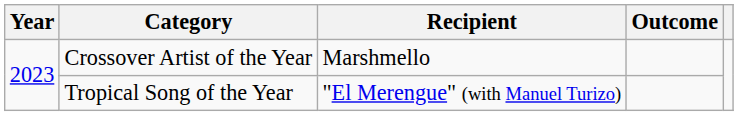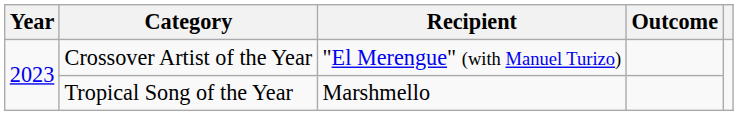Crossover Artist of the Year | Recipient: Marshmello -> "El Merengue" (with Manuel Turizo)
Tropical Song of the Year | Recipient: "El Merengue" (with Manuel Turizo) -> Marshmello
